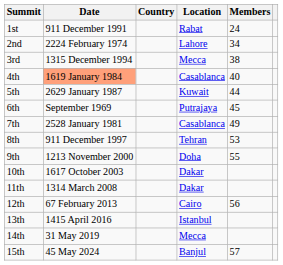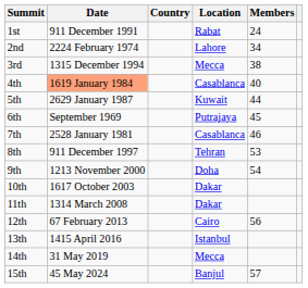7th | Members: 49 -> 46
9th | Members: 55 -> 54
